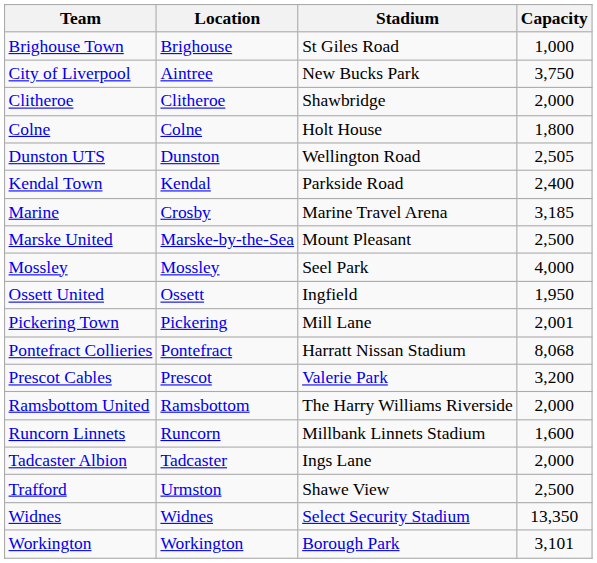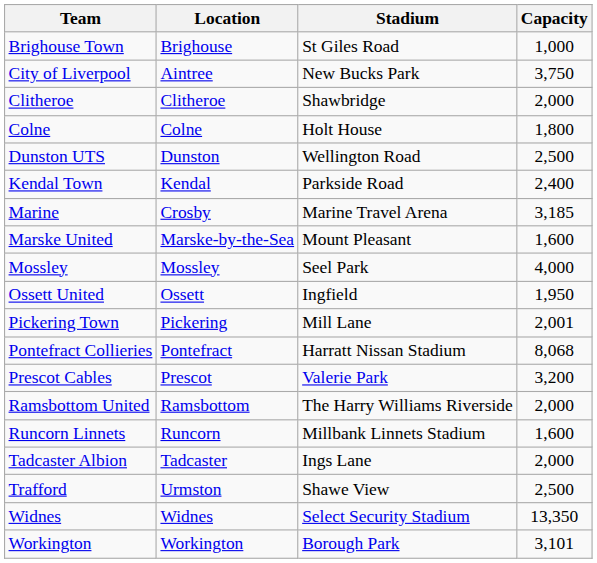Dunston UTS | Capacity: 2,505 -> 2,500
Marske United | Capacity: 2,500 -> 1,600
